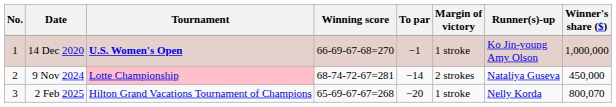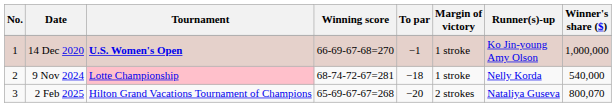9 Nov 2024 | To par: −14 -> −18
9 Nov 2024 | Margin of victory: 2 strokes -> 1 stroke
9 Nov 2024 | Runner(s)-up: Nataliya Guseva -> Nelly Korda
9 Nov 2024 | Winner's share ($): 450,000 -> 540,000
2 Feb 2025 | Margin of victory: 1 stroke -> 2 strokes
2 Feb 2025 | Runner(s)-up: Nelly Korda -> Nataliya Guseva
